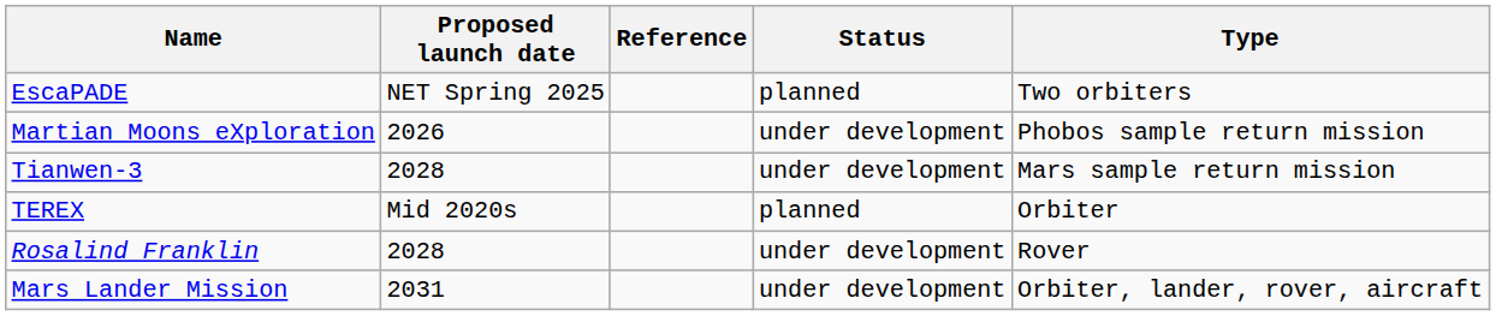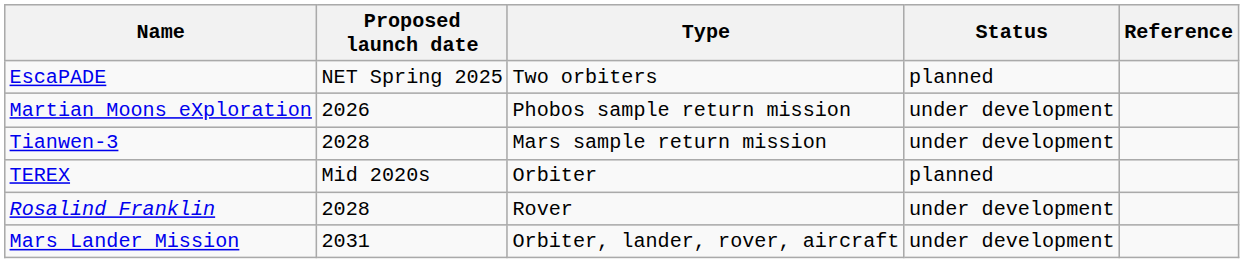columns swapped: Type <-> Reference
